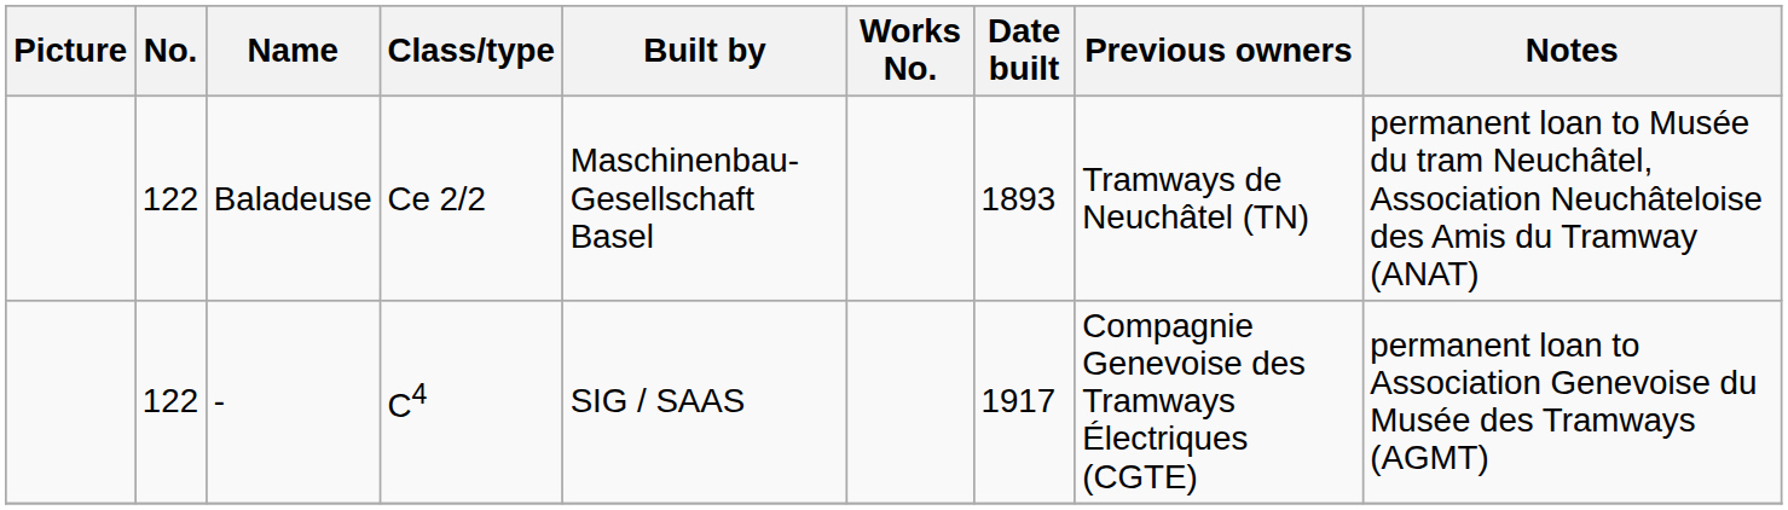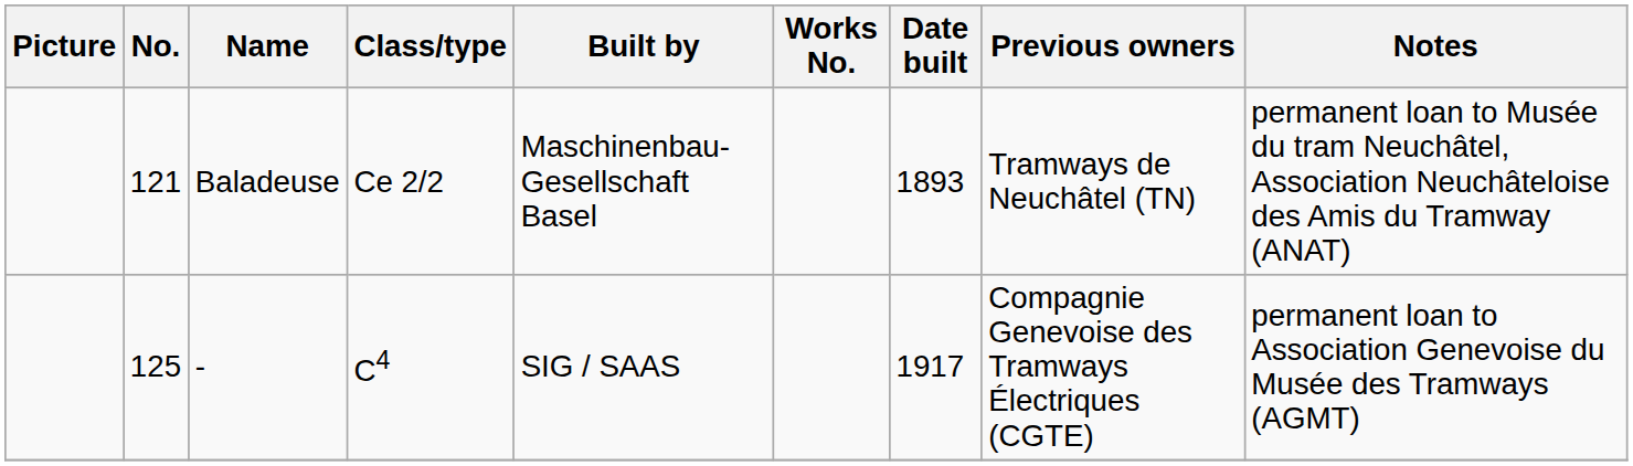Baladeuse | No.: 122 -> 121
- | No.: 122 -> 125
